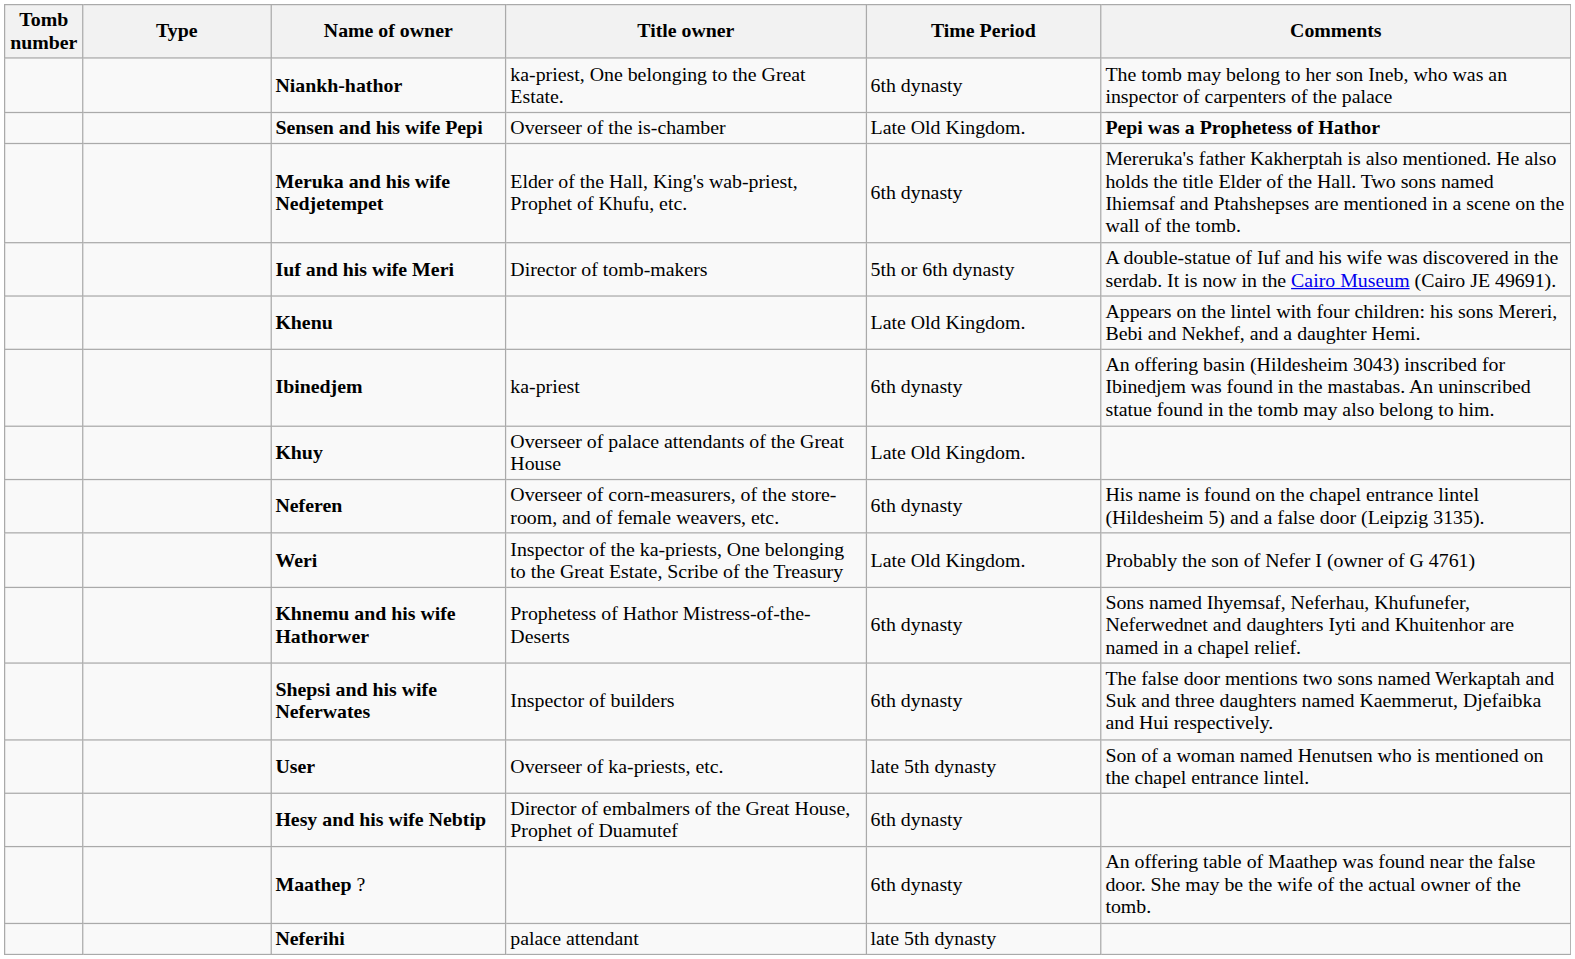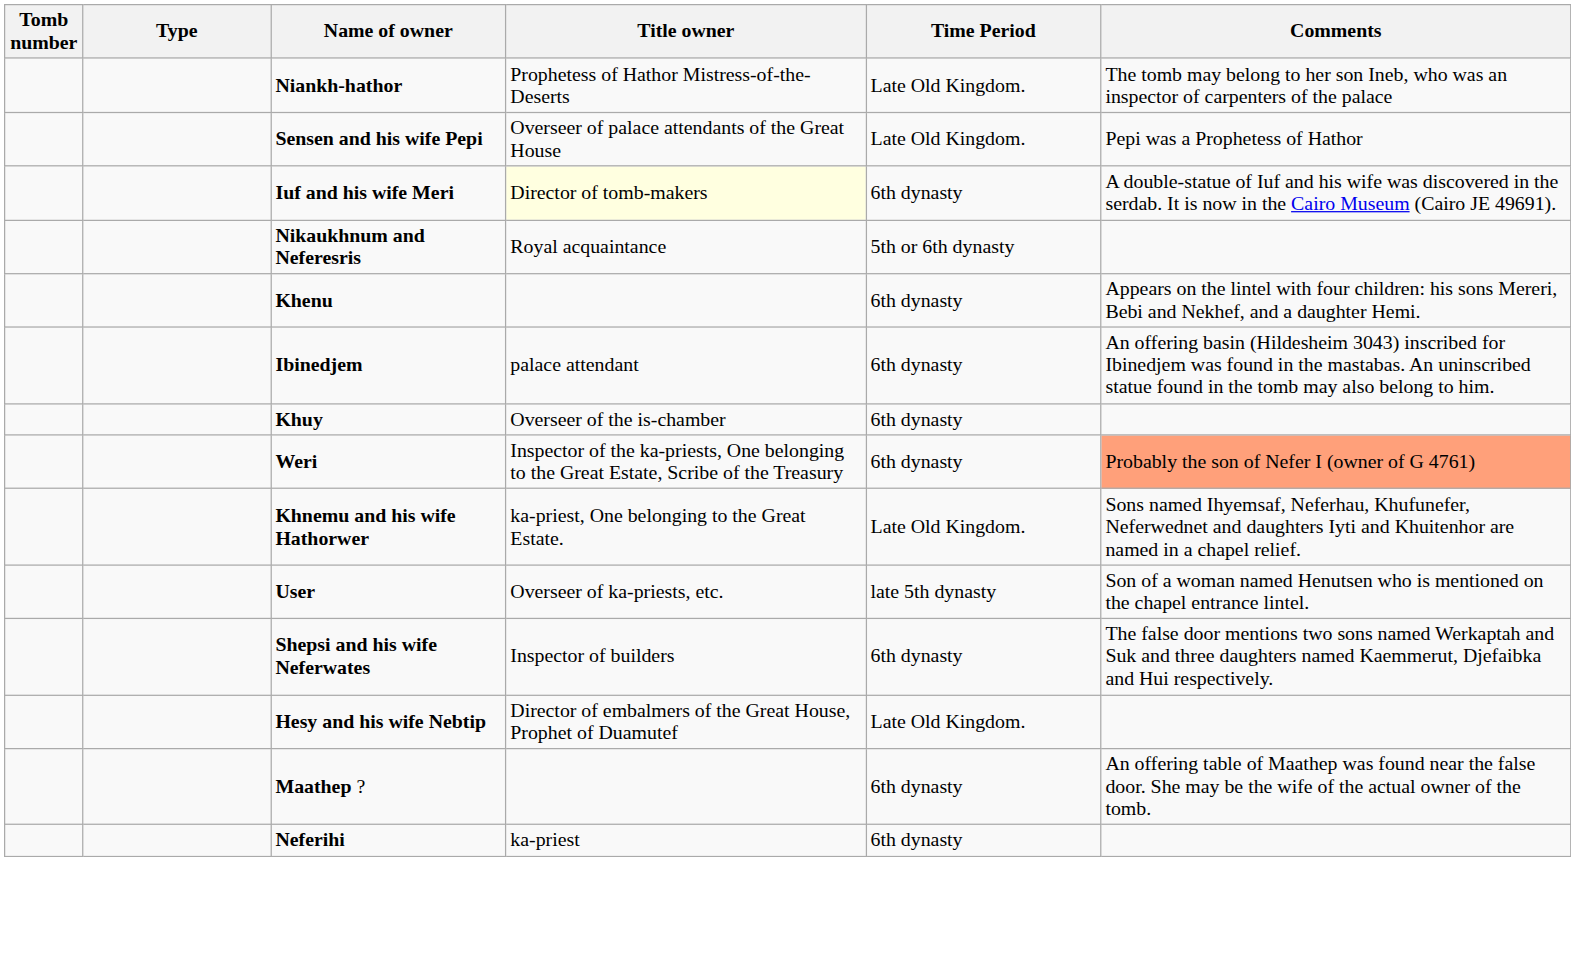Niankh-hathor | Title owner: ka-priest, One belonging to the Great Estate. -> Prophetess of Hathor Mistress-of-the-Deserts
Niankh-hathor | Time Period: 6th dynasty -> Late Old Kingdom.
Sensen and his wife Pepi | Title owner: Overseer of the is-chamber -> Overseer of palace attendants of the Great House
Sensen and his wife Pepi | Comments: bold -> normal
- row: Meruka and his wife Nedjetempet | Elder of the Hall, King's wab-priest, Prophet of Khufu, etc. | 6th dynasty | Mereruka's father Kakherptah is also mentioned. He also holds the title Elder of the Hall. Two sons named Ihiemsaf and Ptahshepses are mentioned in a scene on the wall of the tomb.
Iuf and his wife Meri | Title owner: no background -> lightyellow background
Iuf and his wife Meri | Time Period: 5th or 6th dynasty -> 6th dynasty
+ row: Nikaukhnum and Neferesris | Royal acquaintance | 5th or 6th dynasty
Khenu | Time Period: Late Old Kingdom. -> 6th dynasty
Ibinedjem | Title owner: ka-priest -> palace attendant
Khuy | Title owner: Overseer of palace attendants of the Great House -> Overseer of the is-chamber
Khuy | Time Period: Late Old Kingdom. -> 6th dynasty
- row: Neferen | Overseer of corn-measurers, of the store-room, and of female weavers, etc. | 6th dynasty | His name is found on the chapel entrance lintel (Hildesheim 5) and a false door (Leipzig 3135).
Weri | Time Period: Late Old Kingdom. -> 6th dynasty
Weri | Comments: no background -> lightsalmon background
Khnemu and his wife Hathorwer | Title owner: Prophetess of Hathor Mistress-of-the-Deserts -> ka-priest, One belonging to the Great Estate.
Khnemu and his wife Hathorwer | Time Period: 6th dynasty -> Late Old Kingdom.
rows swapped: User <-> Shepsi and his wife Neferwates
Hesy and his wife Nebtip | Time Period: 6th dynasty -> Late Old Kingdom.
Neferihi | Title owner: palace attendant -> ka-priest
Neferihi | Time Period: late 5th dynasty -> 6th dynasty
